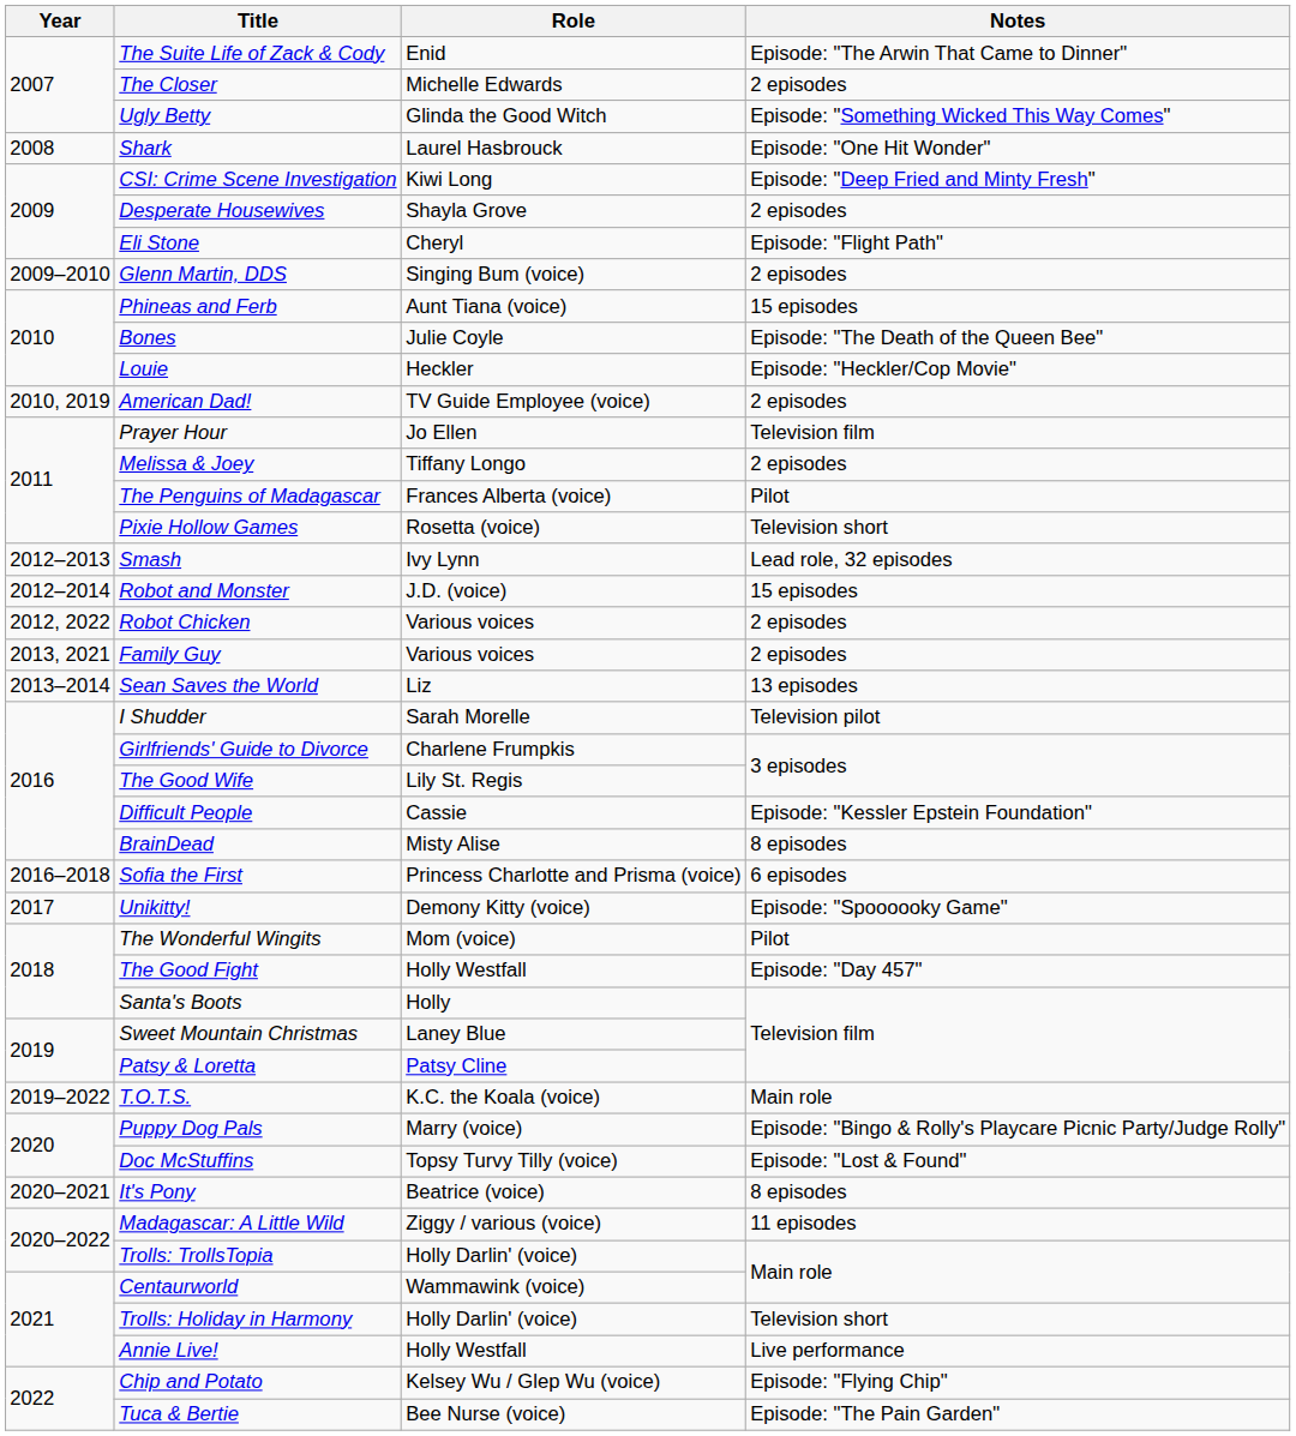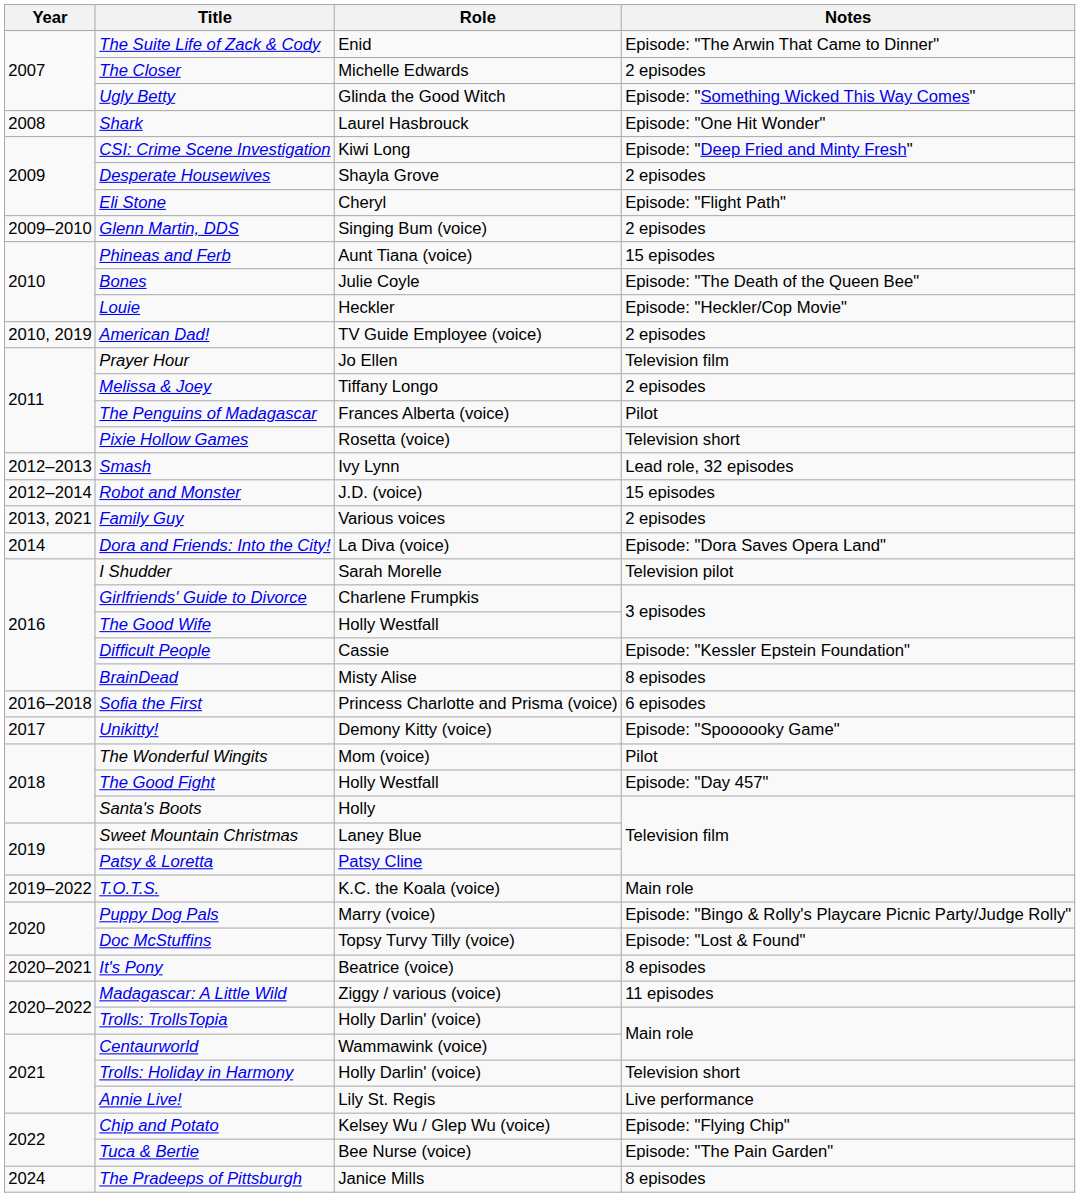- row: 2012, 2022 | Robot Chicken | Various voices | 2 episodes
- row: 2013–2014 | Sean Saves the World | Liz | 13 episodes
+ row: 2014 | Dora and Friends: Into the City! | La Diva (voice) | Episode: "Dora Saves Opera Land"
The Good Wife | Role: Lily St. Regis -> Holly Westfall
Annie Live! | Role: Holly Westfall -> Lily St. Regis
+ row: 2024 | The Pradeeps of Pittsburgh | Janice Mills | 8 episodes
